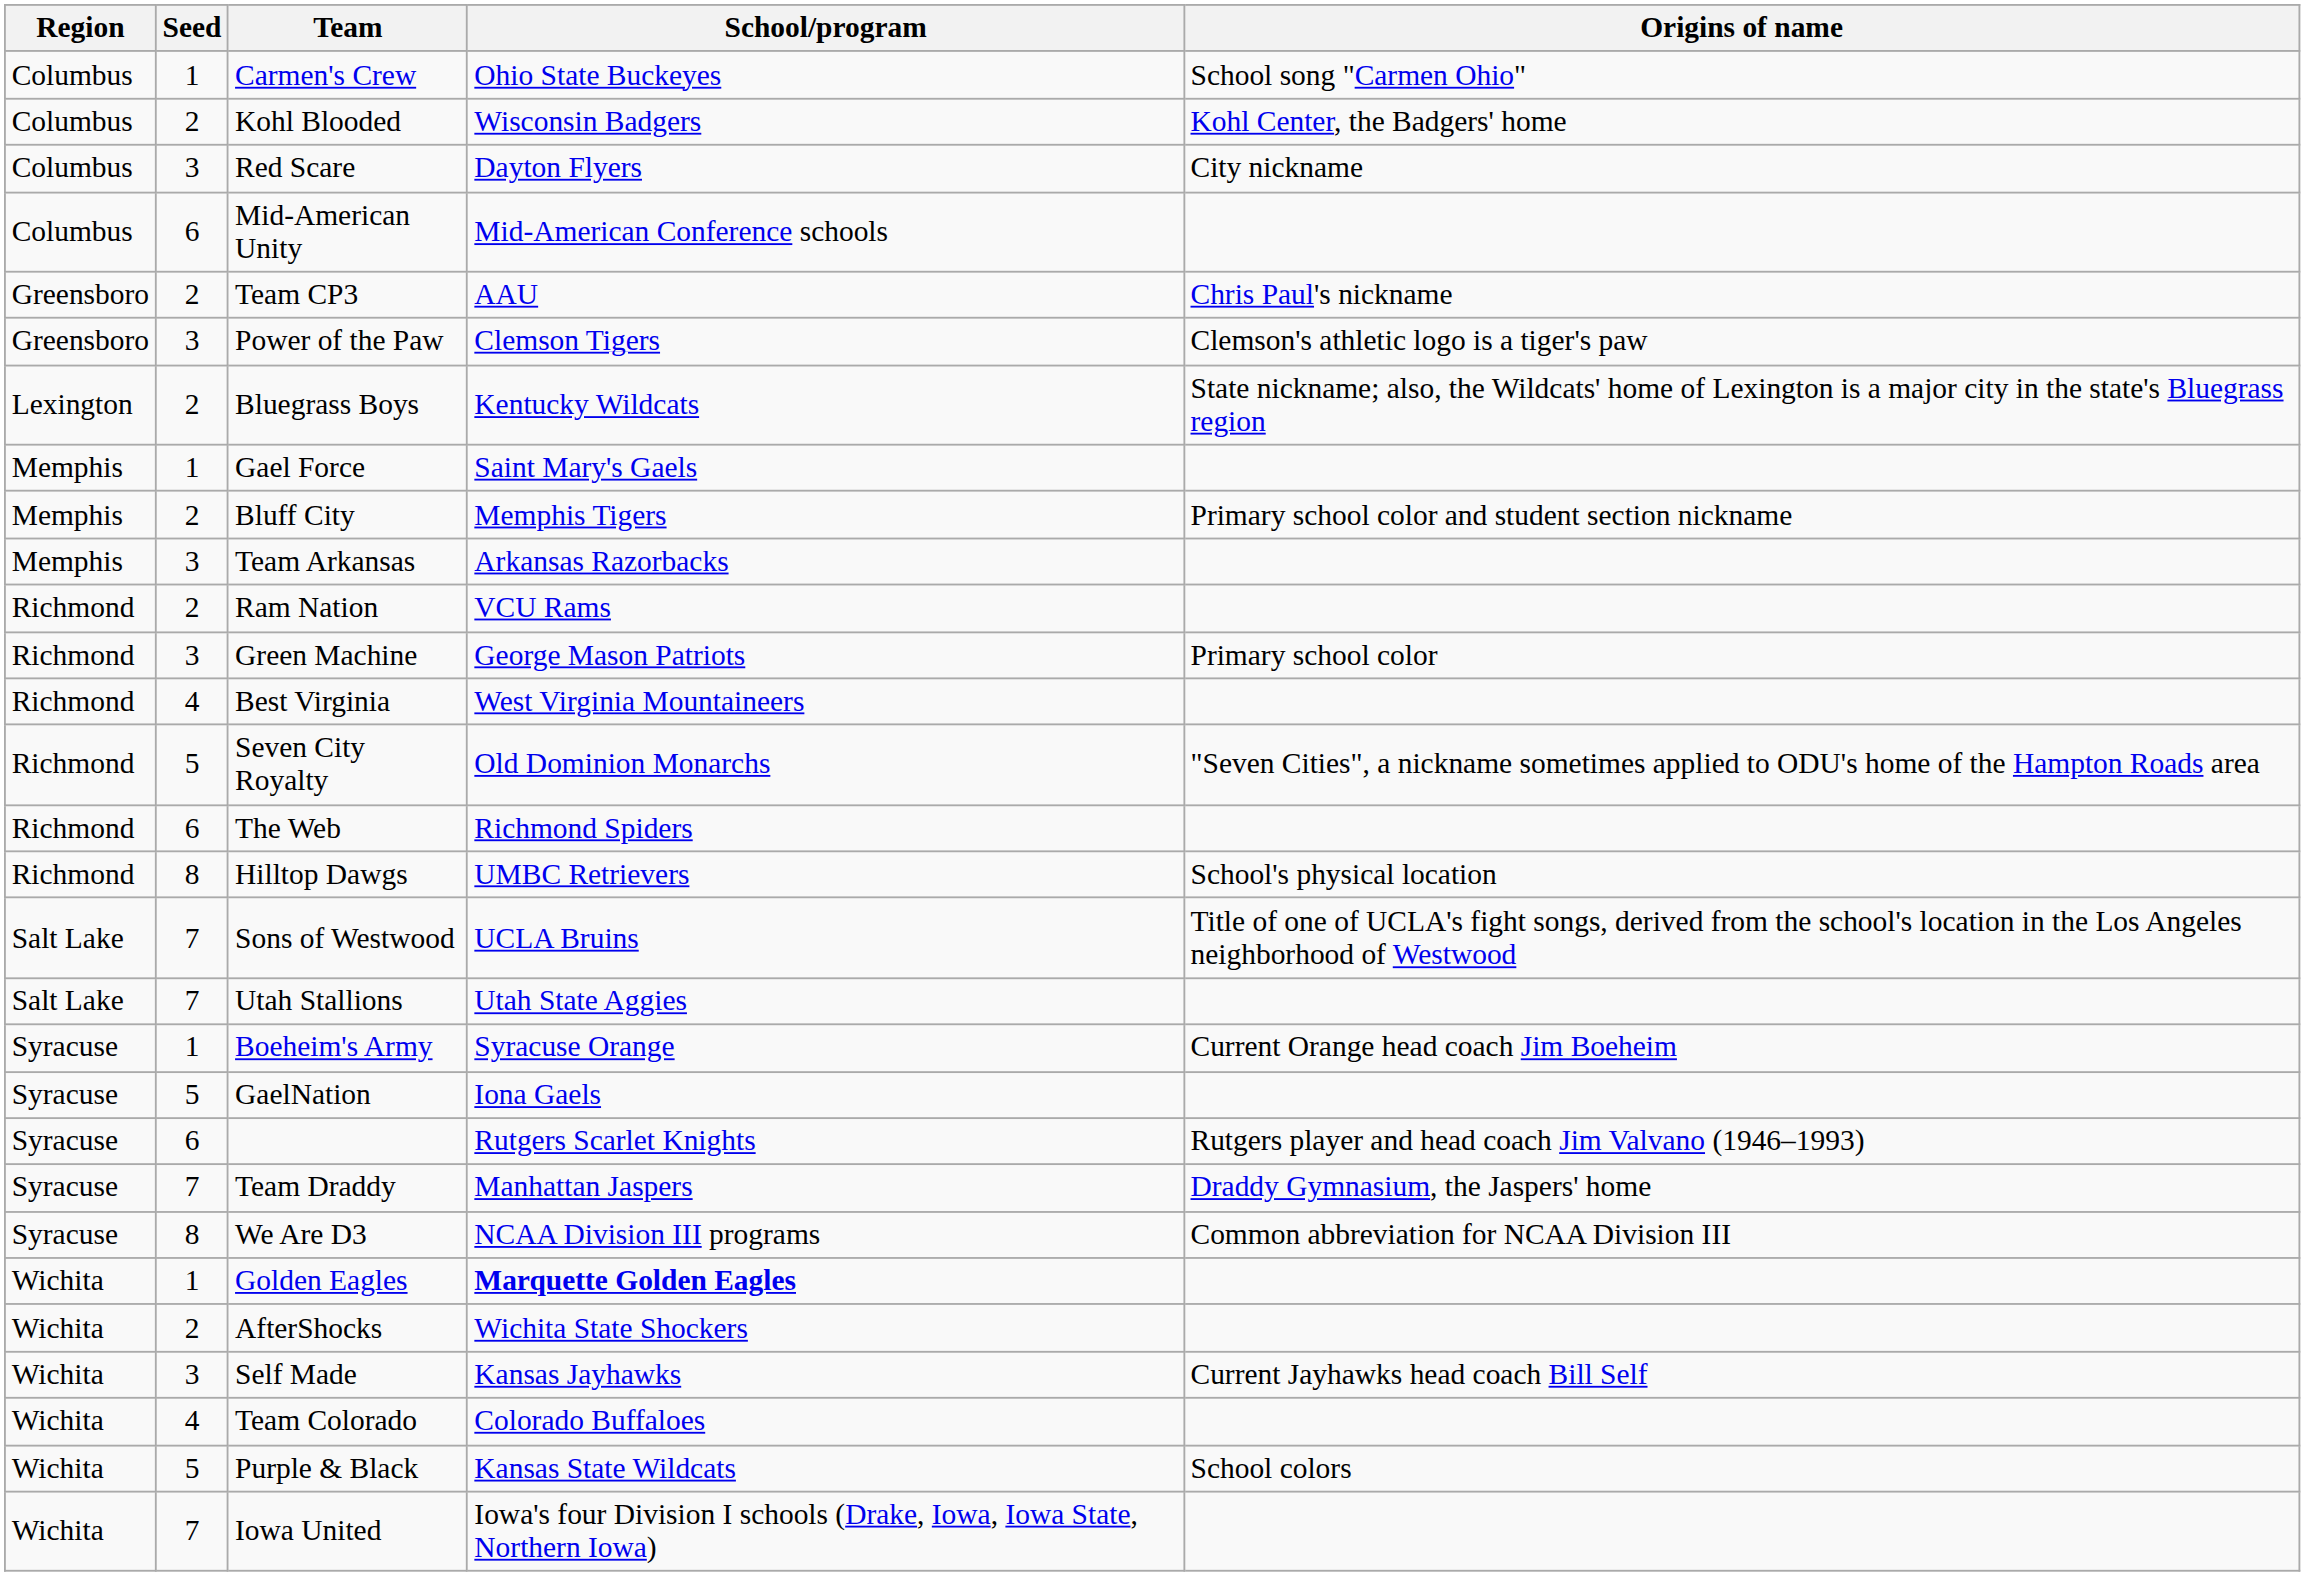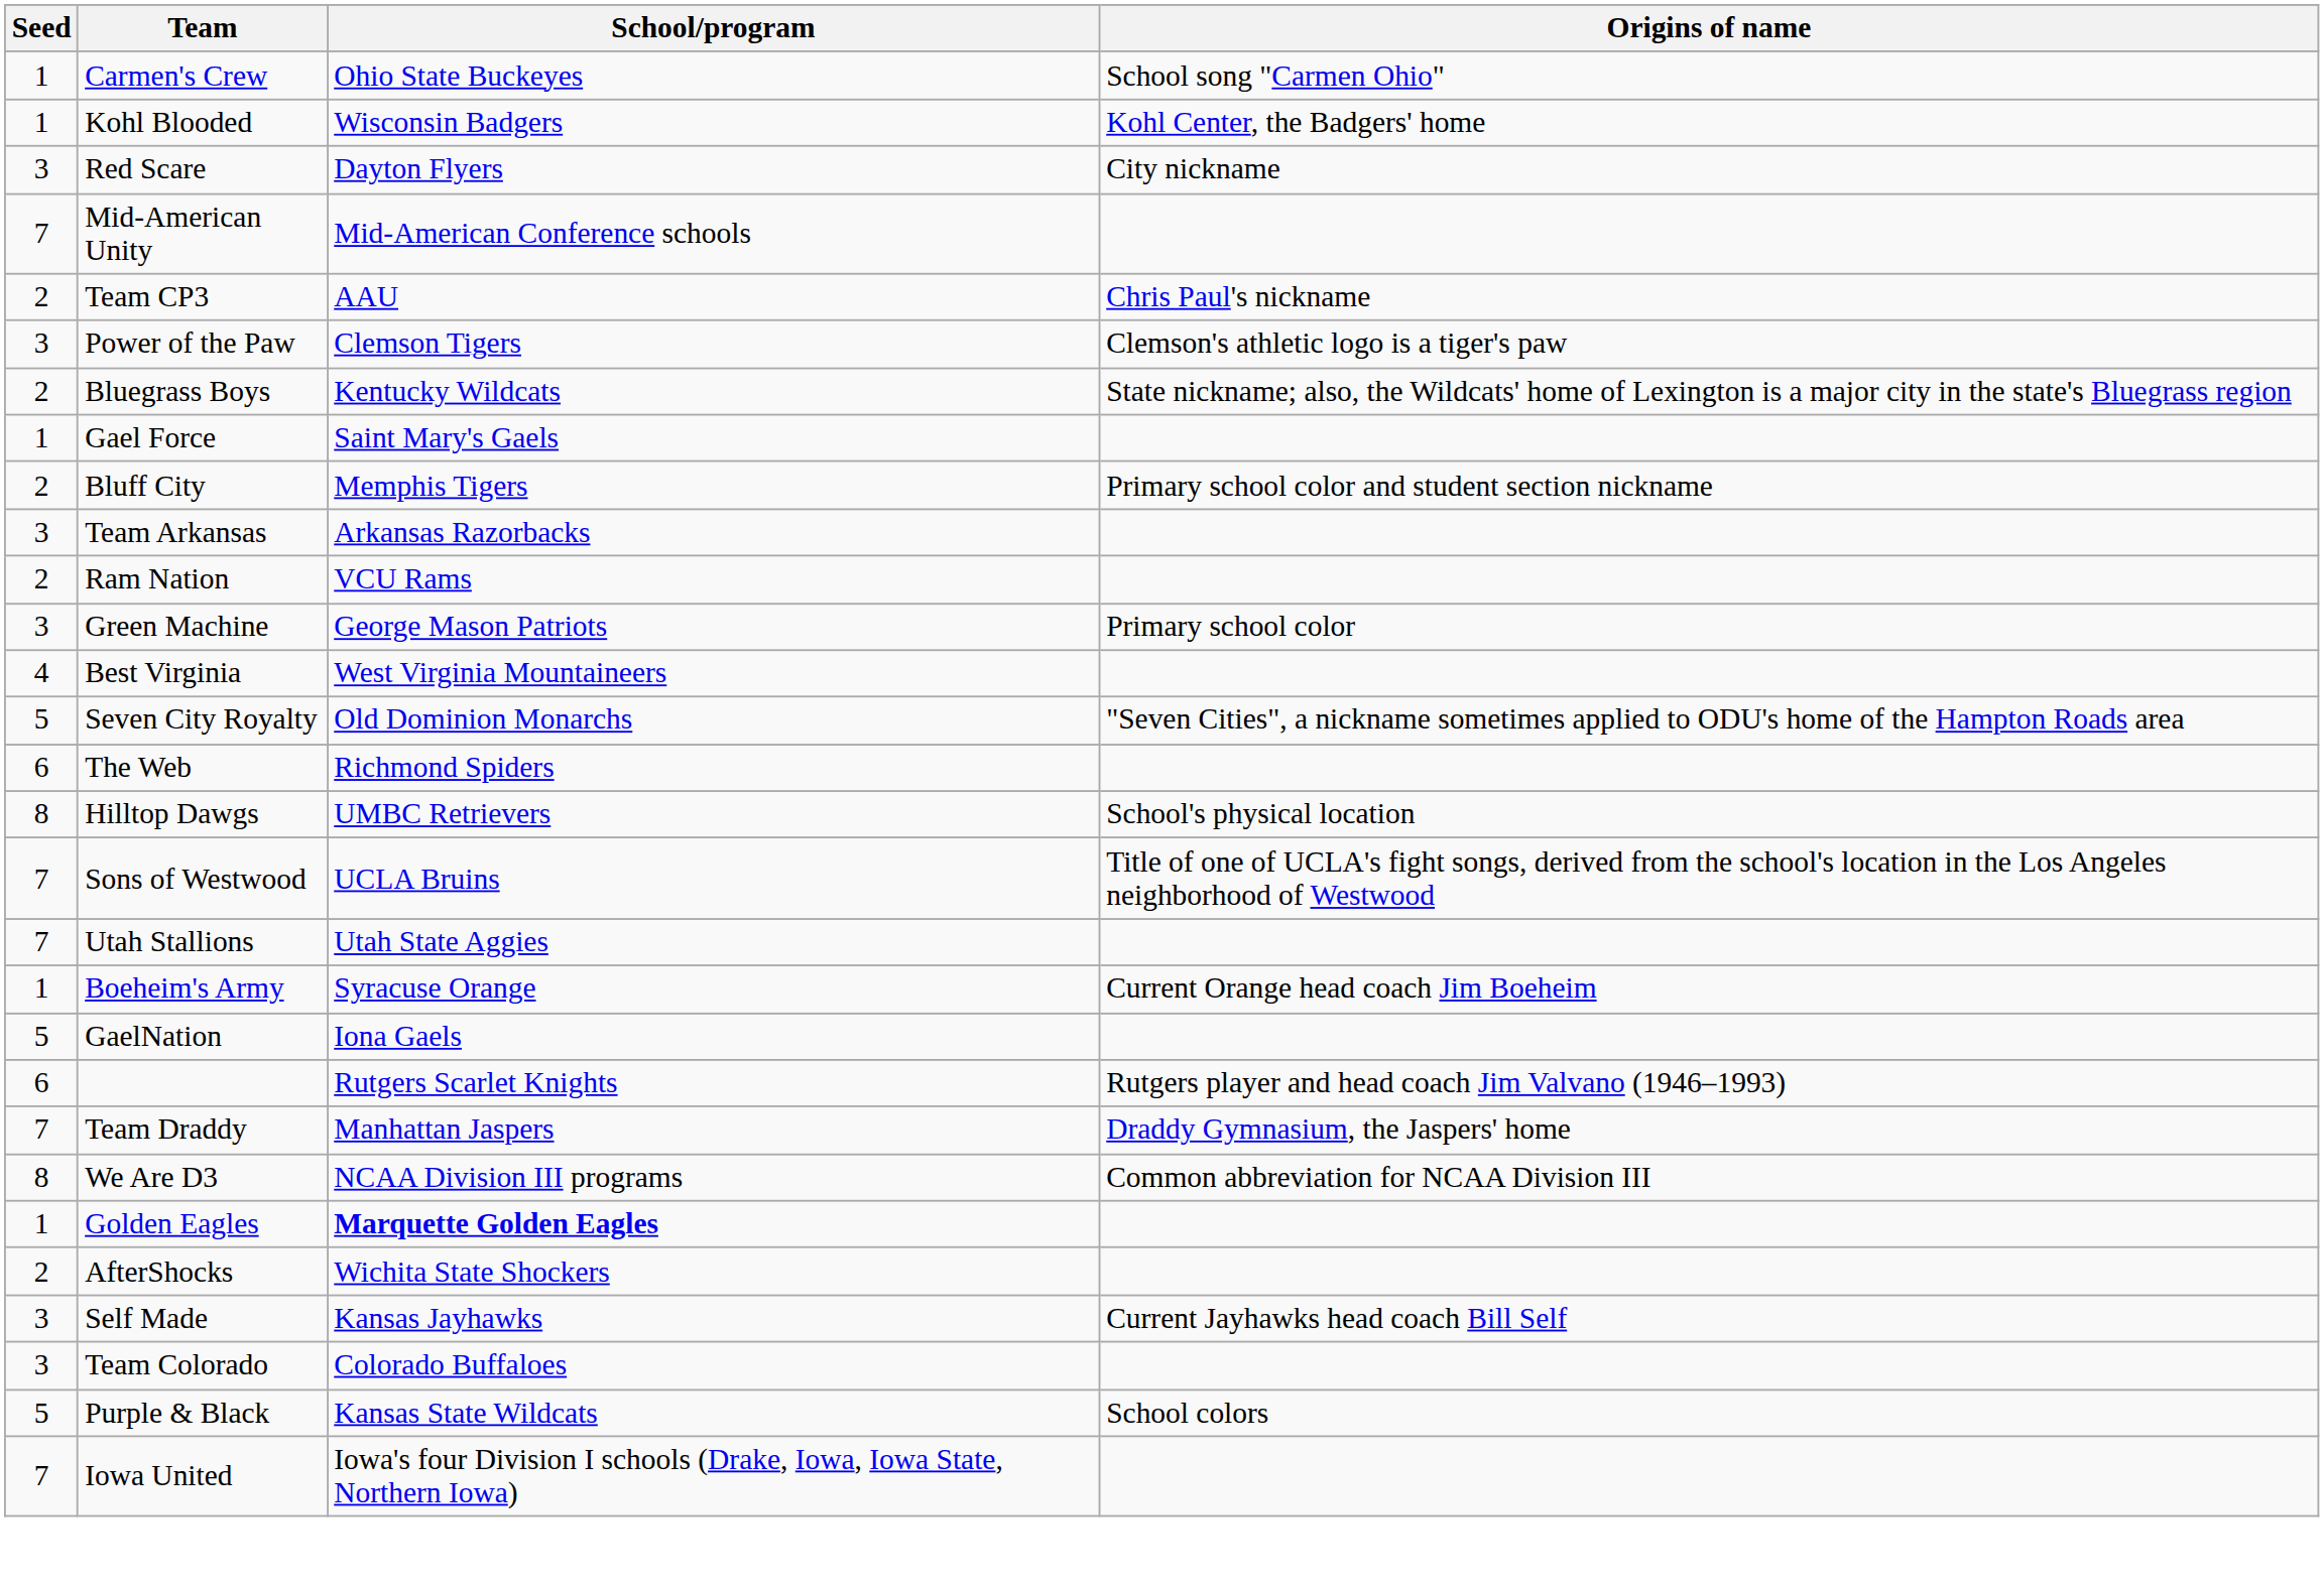- column: Region | Columbus | Columbus | Columbus | Columbus | Greensboro | Greensboro | Lexington | Memphis | Memphis | Memphis | Richmond | Richmond | Richmond | Richmond | Richmond | Richmond | Salt Lake | Salt Lake | Syracuse | Syracuse | Syracuse | Syracuse | Syracuse | Wichita | Wichita | Wichita | Wichita | Wichita | Wichita
Kohl Blooded | Seed: 2 -> 1
Mid-American Unity | Seed: 6 -> 7
Team Colorado | Seed: 4 -> 3
